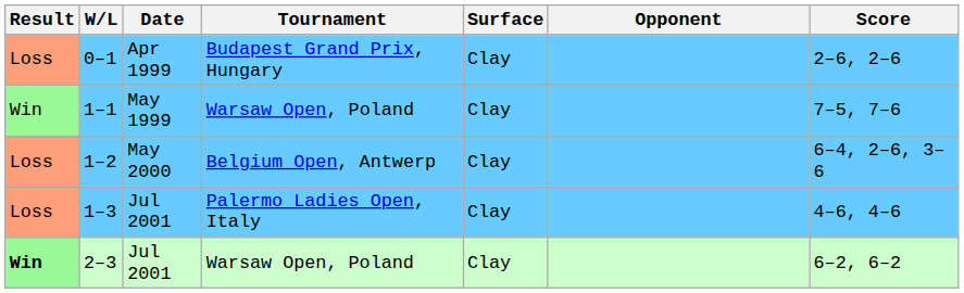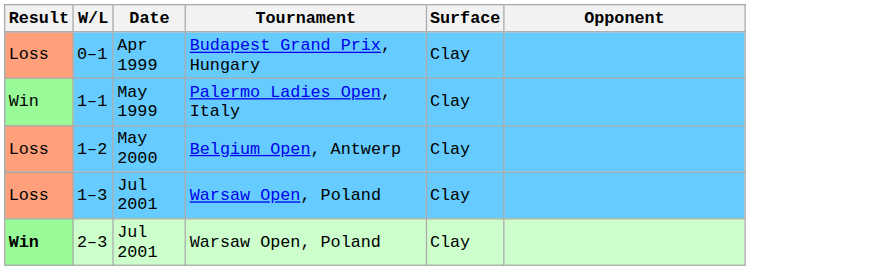- column: Score | 2–6, 2–6 | 7–5, 7–6 | 6–4, 2–6, 3–6 | 4–6, 4–6 | 6–2, 6–2
1–1 | Tournament: Warsaw Open, Poland -> Palermo Ladies Open, Italy
1–3 | Tournament: Palermo Ladies Open, Italy -> Warsaw Open, Poland
